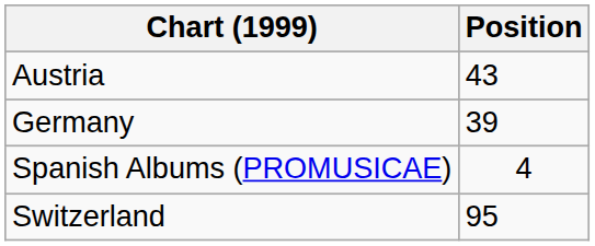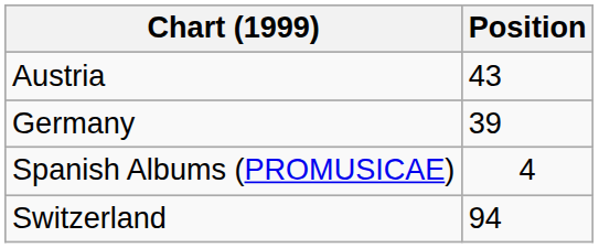Switzerland | Position: 95 -> 94
